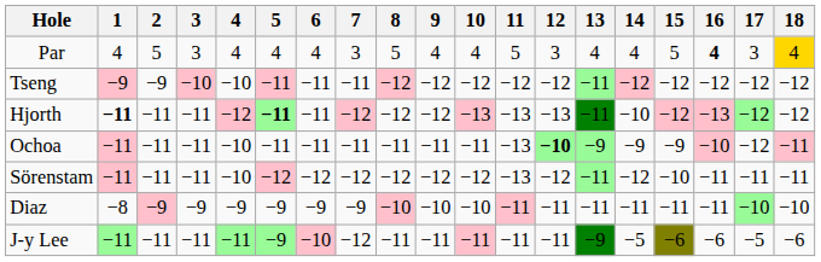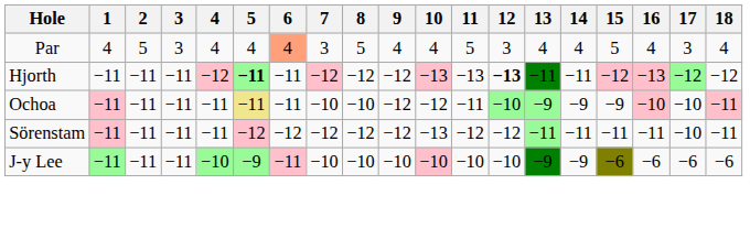Par | 6: no background -> lightsalmon background
Par | 16: bold -> normal
Par | 18: gold background -> no background
- row: Tseng | −9 | −9 | −10 | −10 | −11 | −11 | −11 | −12 | −12 | −12 | −12 | −12 | −11 | −12 | −12 | −12 | −12 | −12
Hjorth | 1: bold -> normal
Hjorth | 12: normal -> bold
Hjorth | 14: −10 -> −11
Ochoa | 4: −10 -> −11
Ochoa | 5: no background -> khaki background
Ochoa | 7: −11 -> −10
Ochoa | 8: −11 -> −10
Ochoa | 9: −11 -> −12
Ochoa | 10: −11 -> −12
Ochoa | 11: −13 -> −11
Ochoa | 12: bold -> normal
Ochoa | 17: −12 -> −10
Sörenstam | 4: −10 -> −11
Sörenstam | 10: −12 -> −13
Sörenstam | 11: −13 -> −12
Sörenstam | 14: −12 -> −11
Sörenstam | 15: −10 -> −11
Sörenstam | 17: −11 -> −10
- row: Diaz | −8 | −9 | −9 | −9 | −9 | −9 | −9 | −10 | −10 | −10 | −11 | −11 | −11 | −11 | −11 | −11 | −10 | −10
J-y Lee | 4: −11 -> −10
J-y Lee | 6: −10 -> −11
J-y Lee | 7: −12 -> −10
J-y Lee | 8: −11 -> −10
J-y Lee | 9: −11 -> −10
J-y Lee | 10: −11 -> −10
J-y Lee | 11: −11 -> −10
J-y Lee | 12: −11 -> −10
J-y Lee | 14: −5 -> −9
J-y Lee | 17: −5 -> −6
